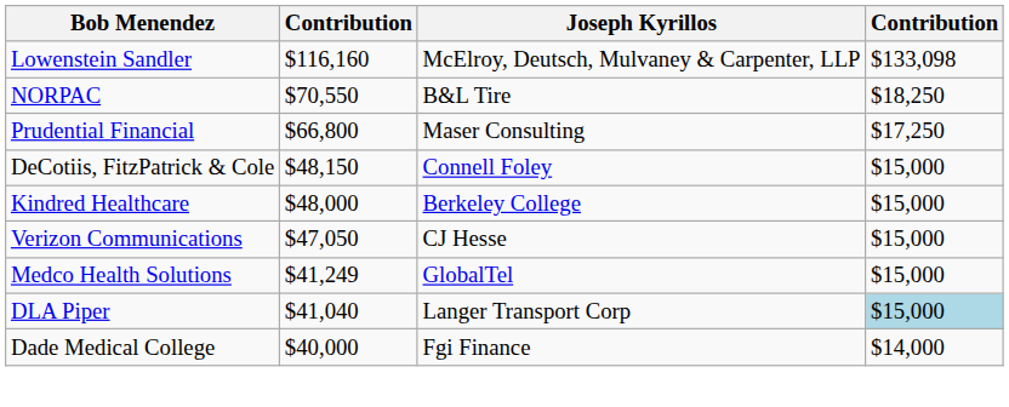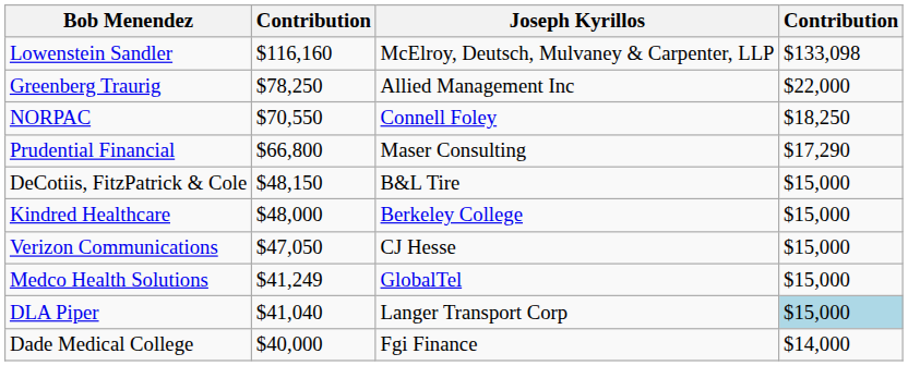+ row: Greenberg Traurig | $78,250 | Allied Management Inc | $22,000
NORPAC | Joseph Kyrillos: B&L Tire -> Connell Foley
Prudential Financial | column 4: $17,250 -> $17,290
DeCotiis, FitzPatrick & Cole | Joseph Kyrillos: Connell Foley -> B&L Tire
